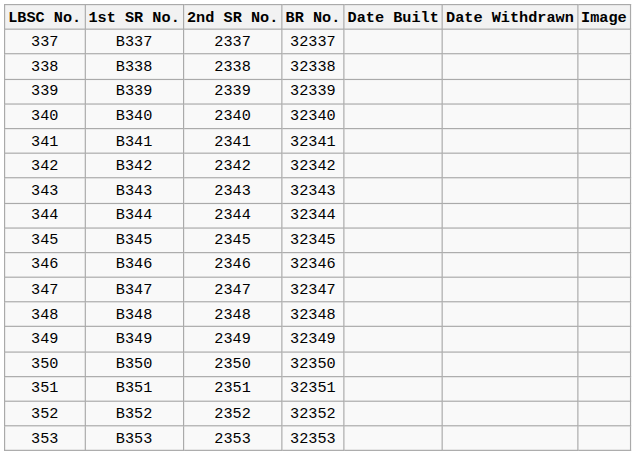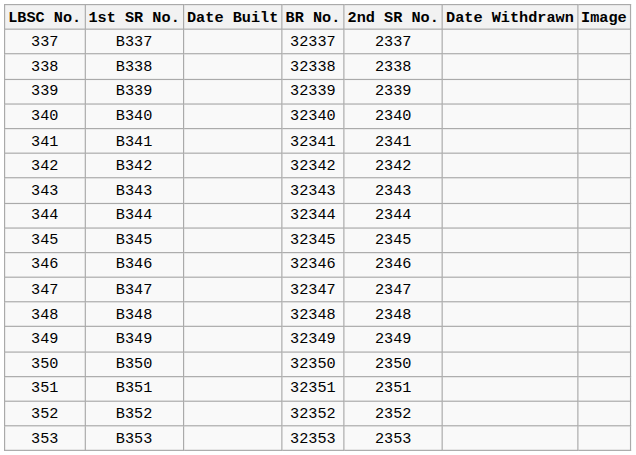columns swapped: 2nd SR No. <-> Date Built
